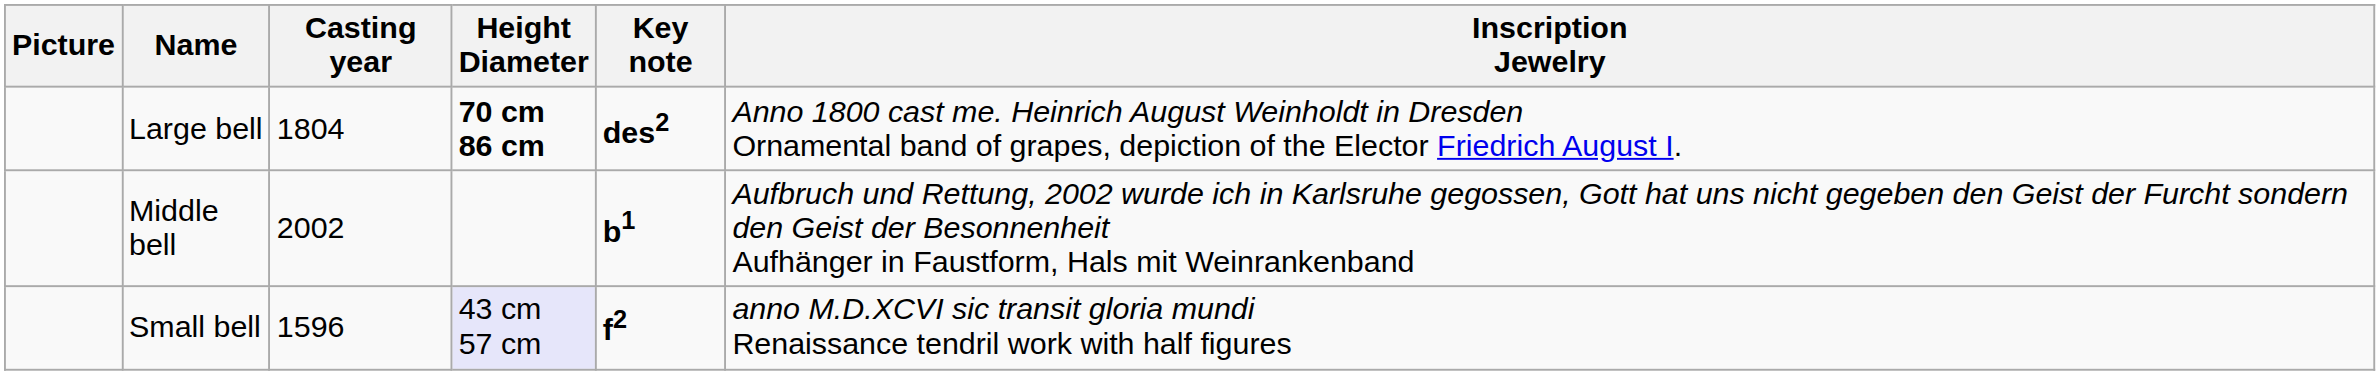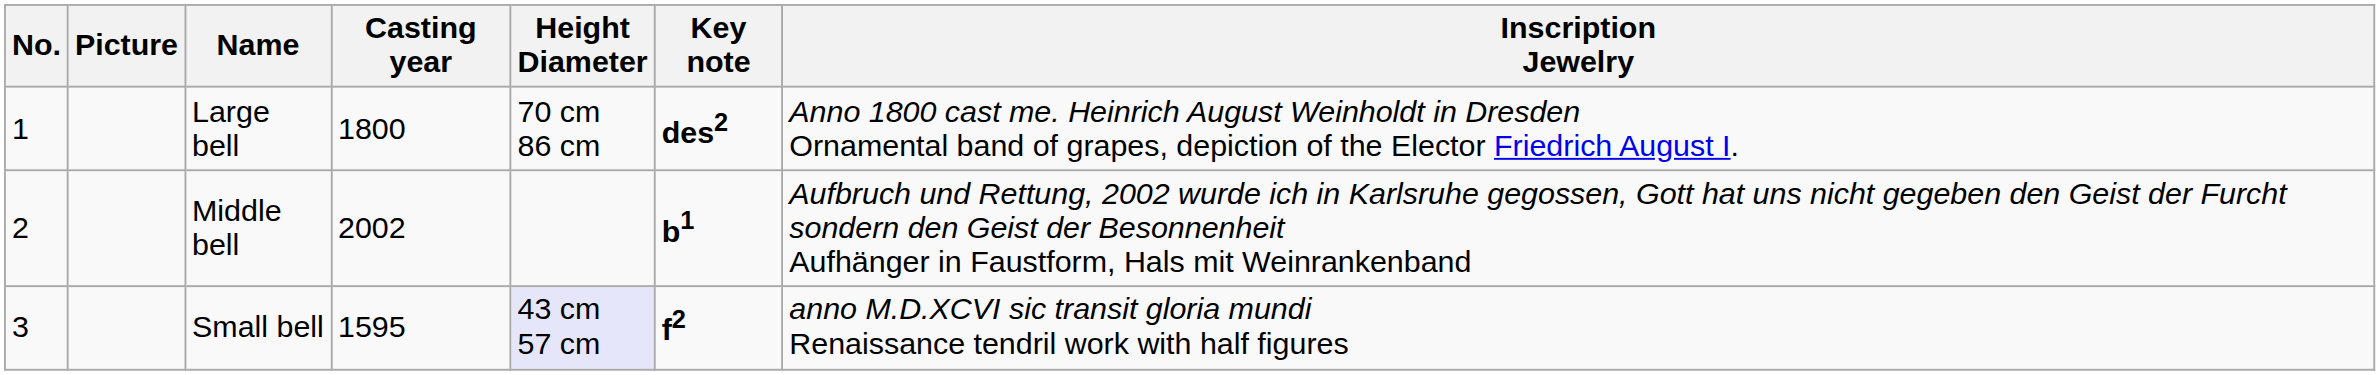+ column: No. | 1 | 2 | 3
Large bell | Casting year: 1804 -> 1800
Large bell | Height Diameter: bold -> normal
Small bell | Casting year: 1596 -> 1595
